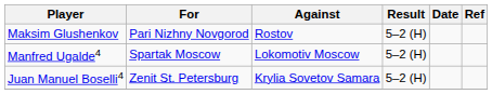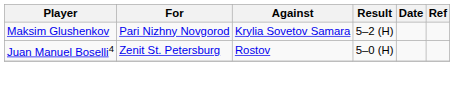Maksim Glushenkov | Against: Rostov -> Krylia Sovetov Samara
- row: Manfred Ugalde4 | Spartak Moscow | Lokomotiv Moscow | 5–2 (H)
Juan Manuel Boselli4 | Against: Krylia Sovetov Samara -> Rostov
Juan Manuel Boselli4 | Result: 5–2 (H) -> 5–0 (H)
